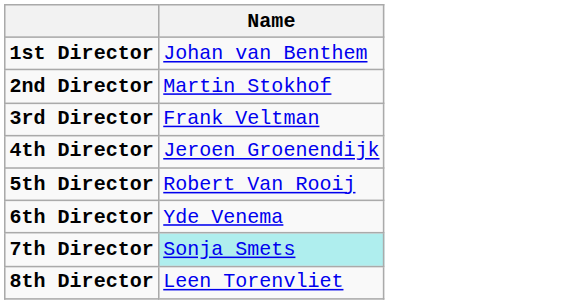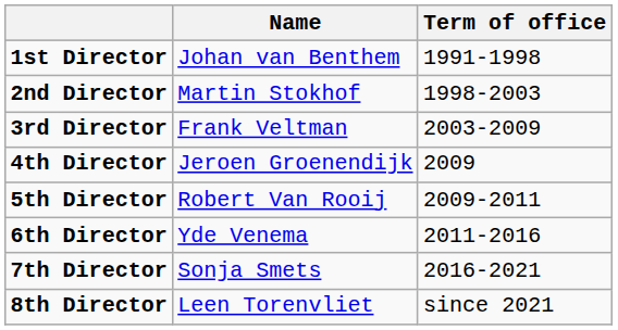+ column: Term of office | 1991-1998 | 1998-2003 | 2003-2009 | 2009 | 2009-2011 | 2011-2016 | 2016-2021 | since 2021
7th Director | Name: paleturquoise background -> no background
